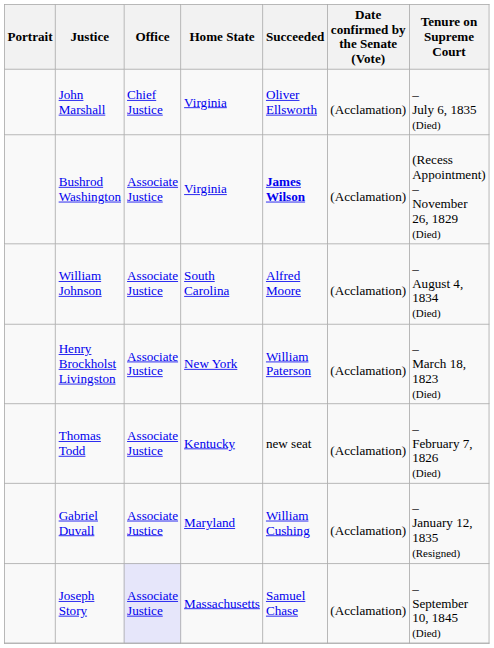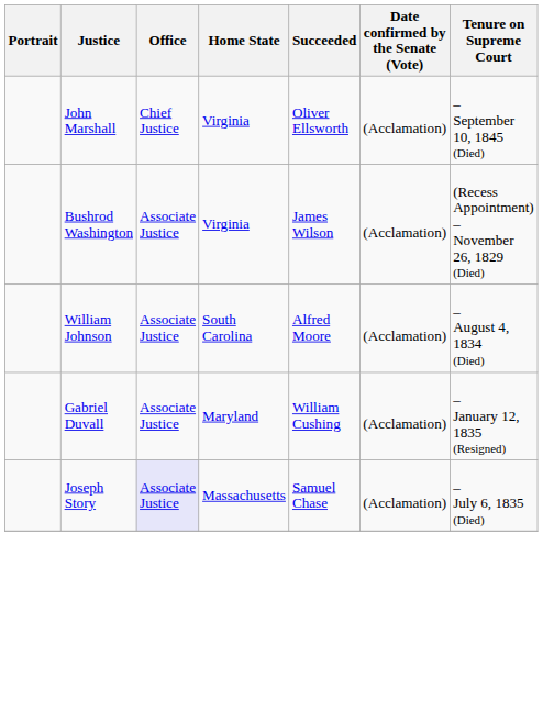John Marshall | Tenure on Supreme Court: – July 6, 1835 (Died) -> – September 10, 1845 (Died)
Bushrod Washington | Succeeded: bold -> normal
- row: Henry Brockholst Livingston | Associate Justice | New York | William Paterson | (Acclamation) | – March 18, 1823 (Died)
- row: Thomas Todd | Associate Justice | Kentucky | new seat | (Acclamation) | – February 7, 1826 (Died)
Joseph Story | Tenure on Supreme Court: – September 10, 1845 (Died) -> – July 6, 1835 (Died)
